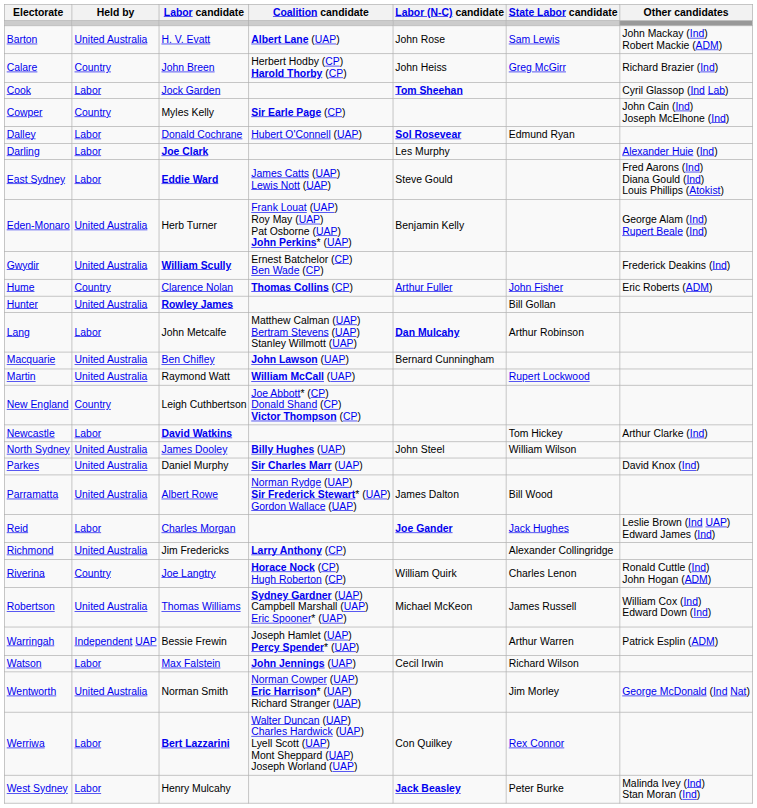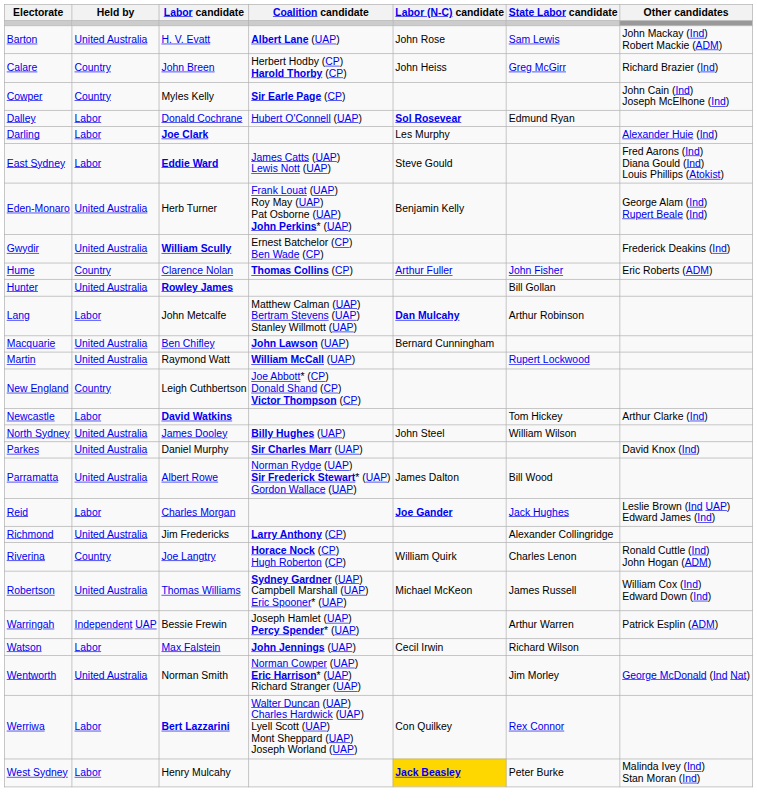- row: Cook | Labor | Jock Garden | Tom Sheehan | Cyril Glassop (Ind Lab)
West Sydney | Labor (N-C) candidate: no background -> gold background
